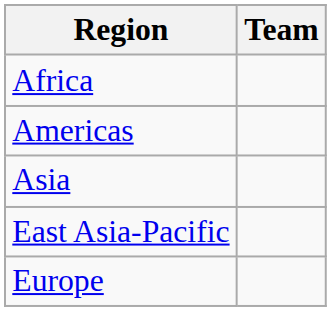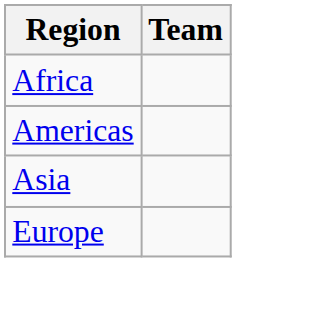- row: East Asia-Pacific
